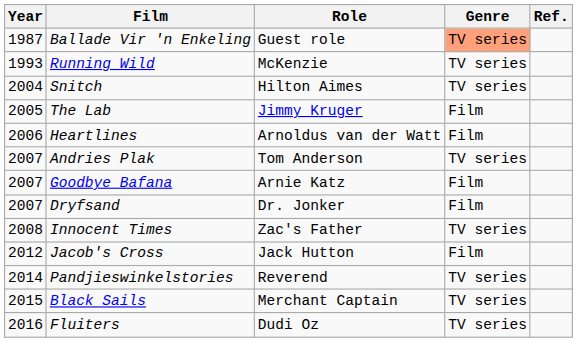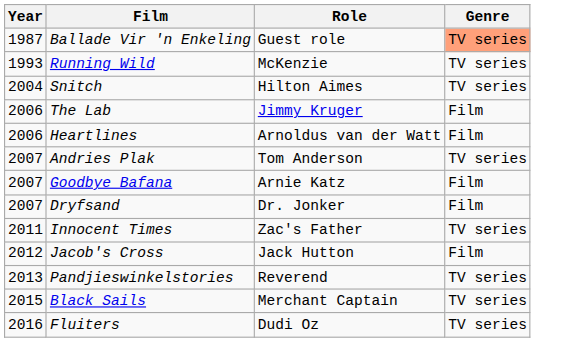- column: Ref.
The Lab | Year: 2005 -> 2006
Innocent Times | Year: 2008 -> 2011
Pandjieswinkelstories | Year: 2014 -> 2013
